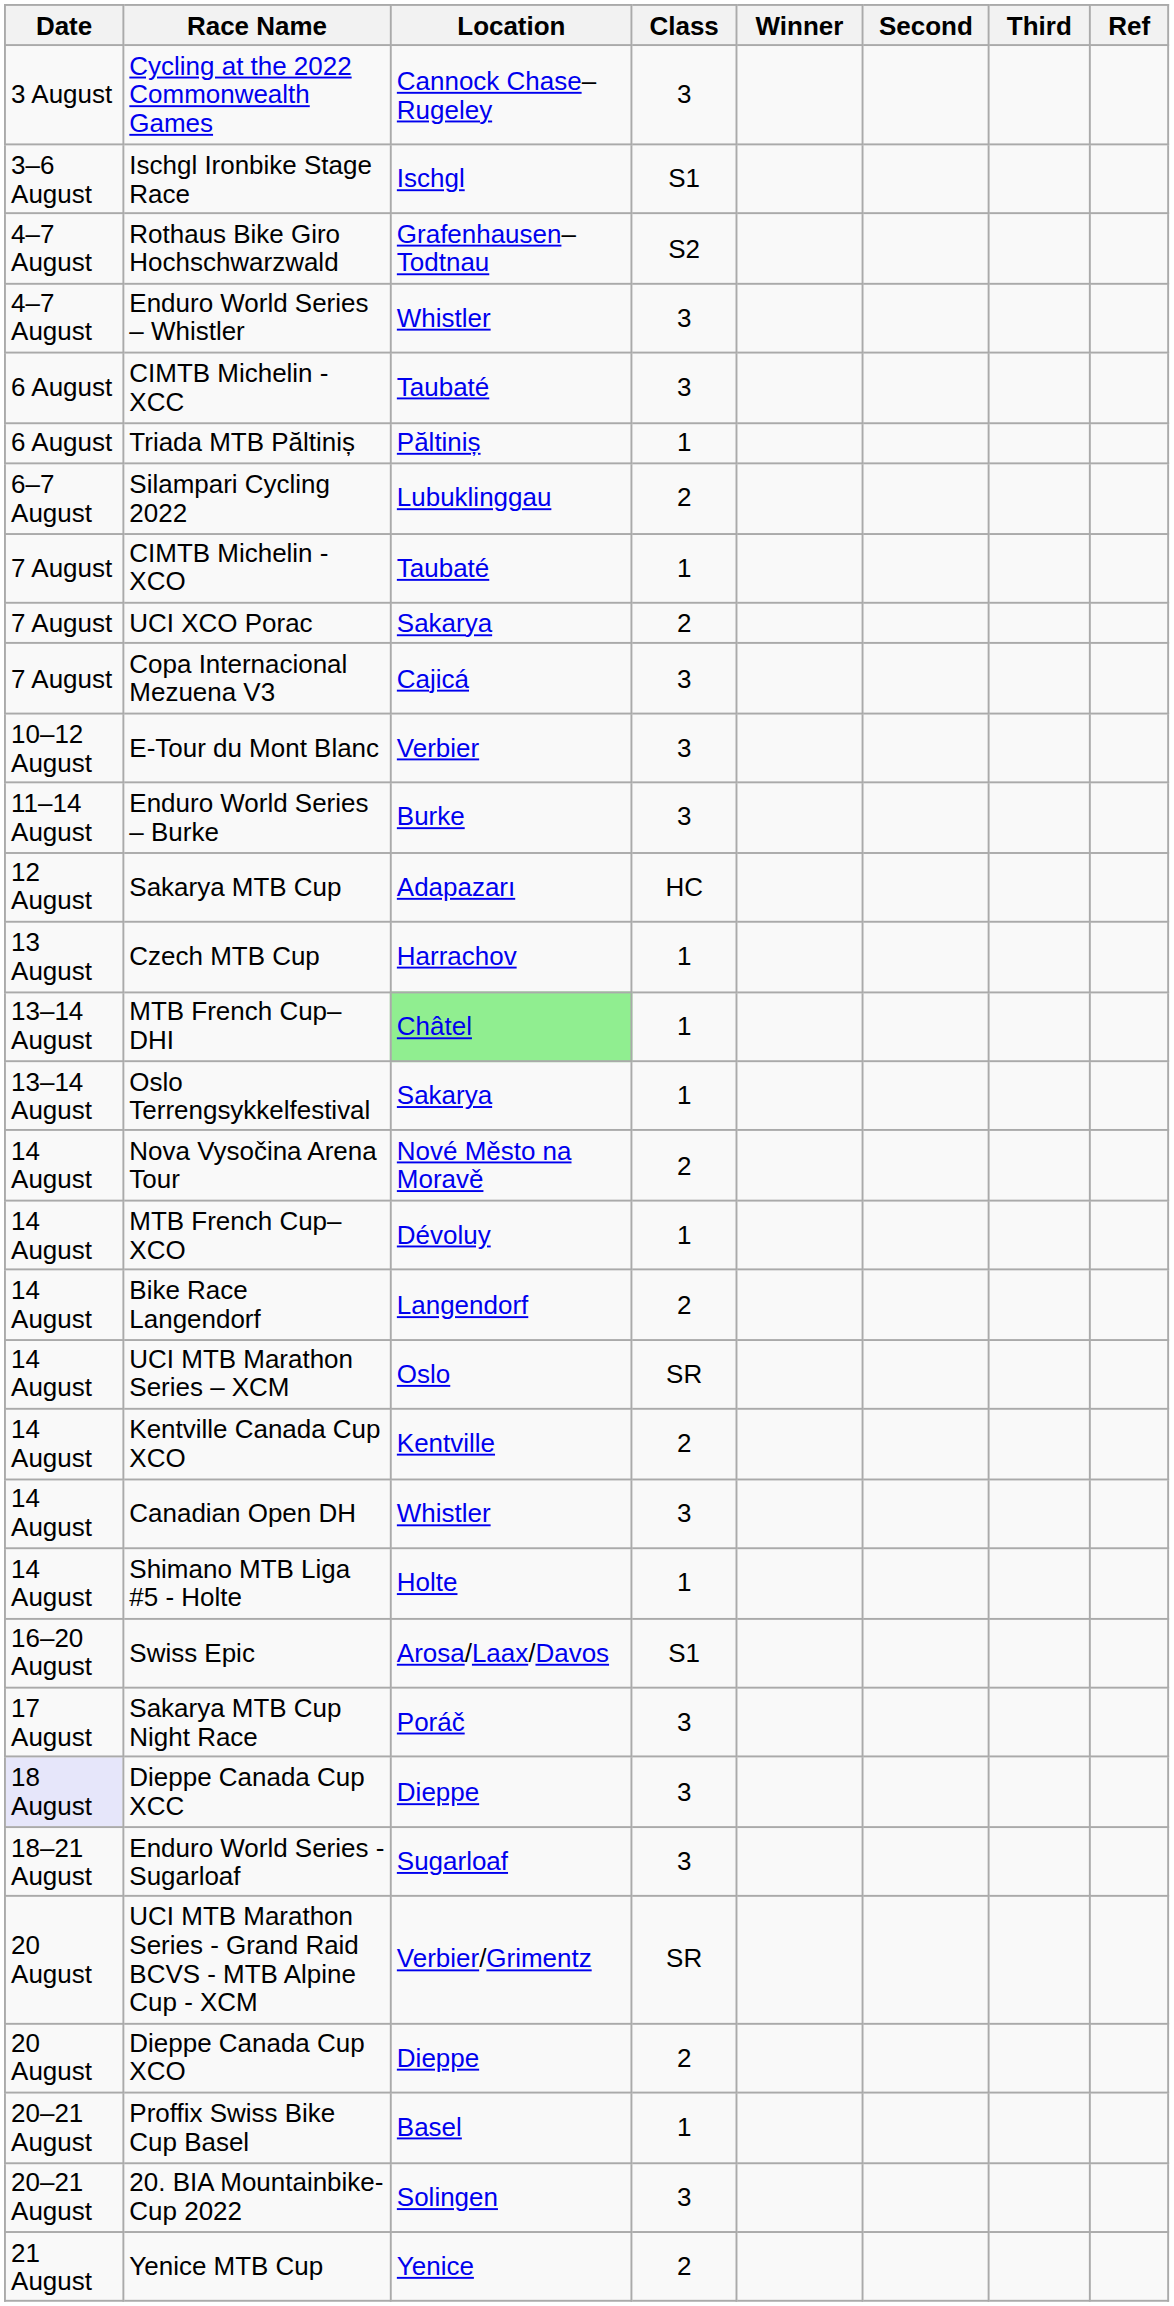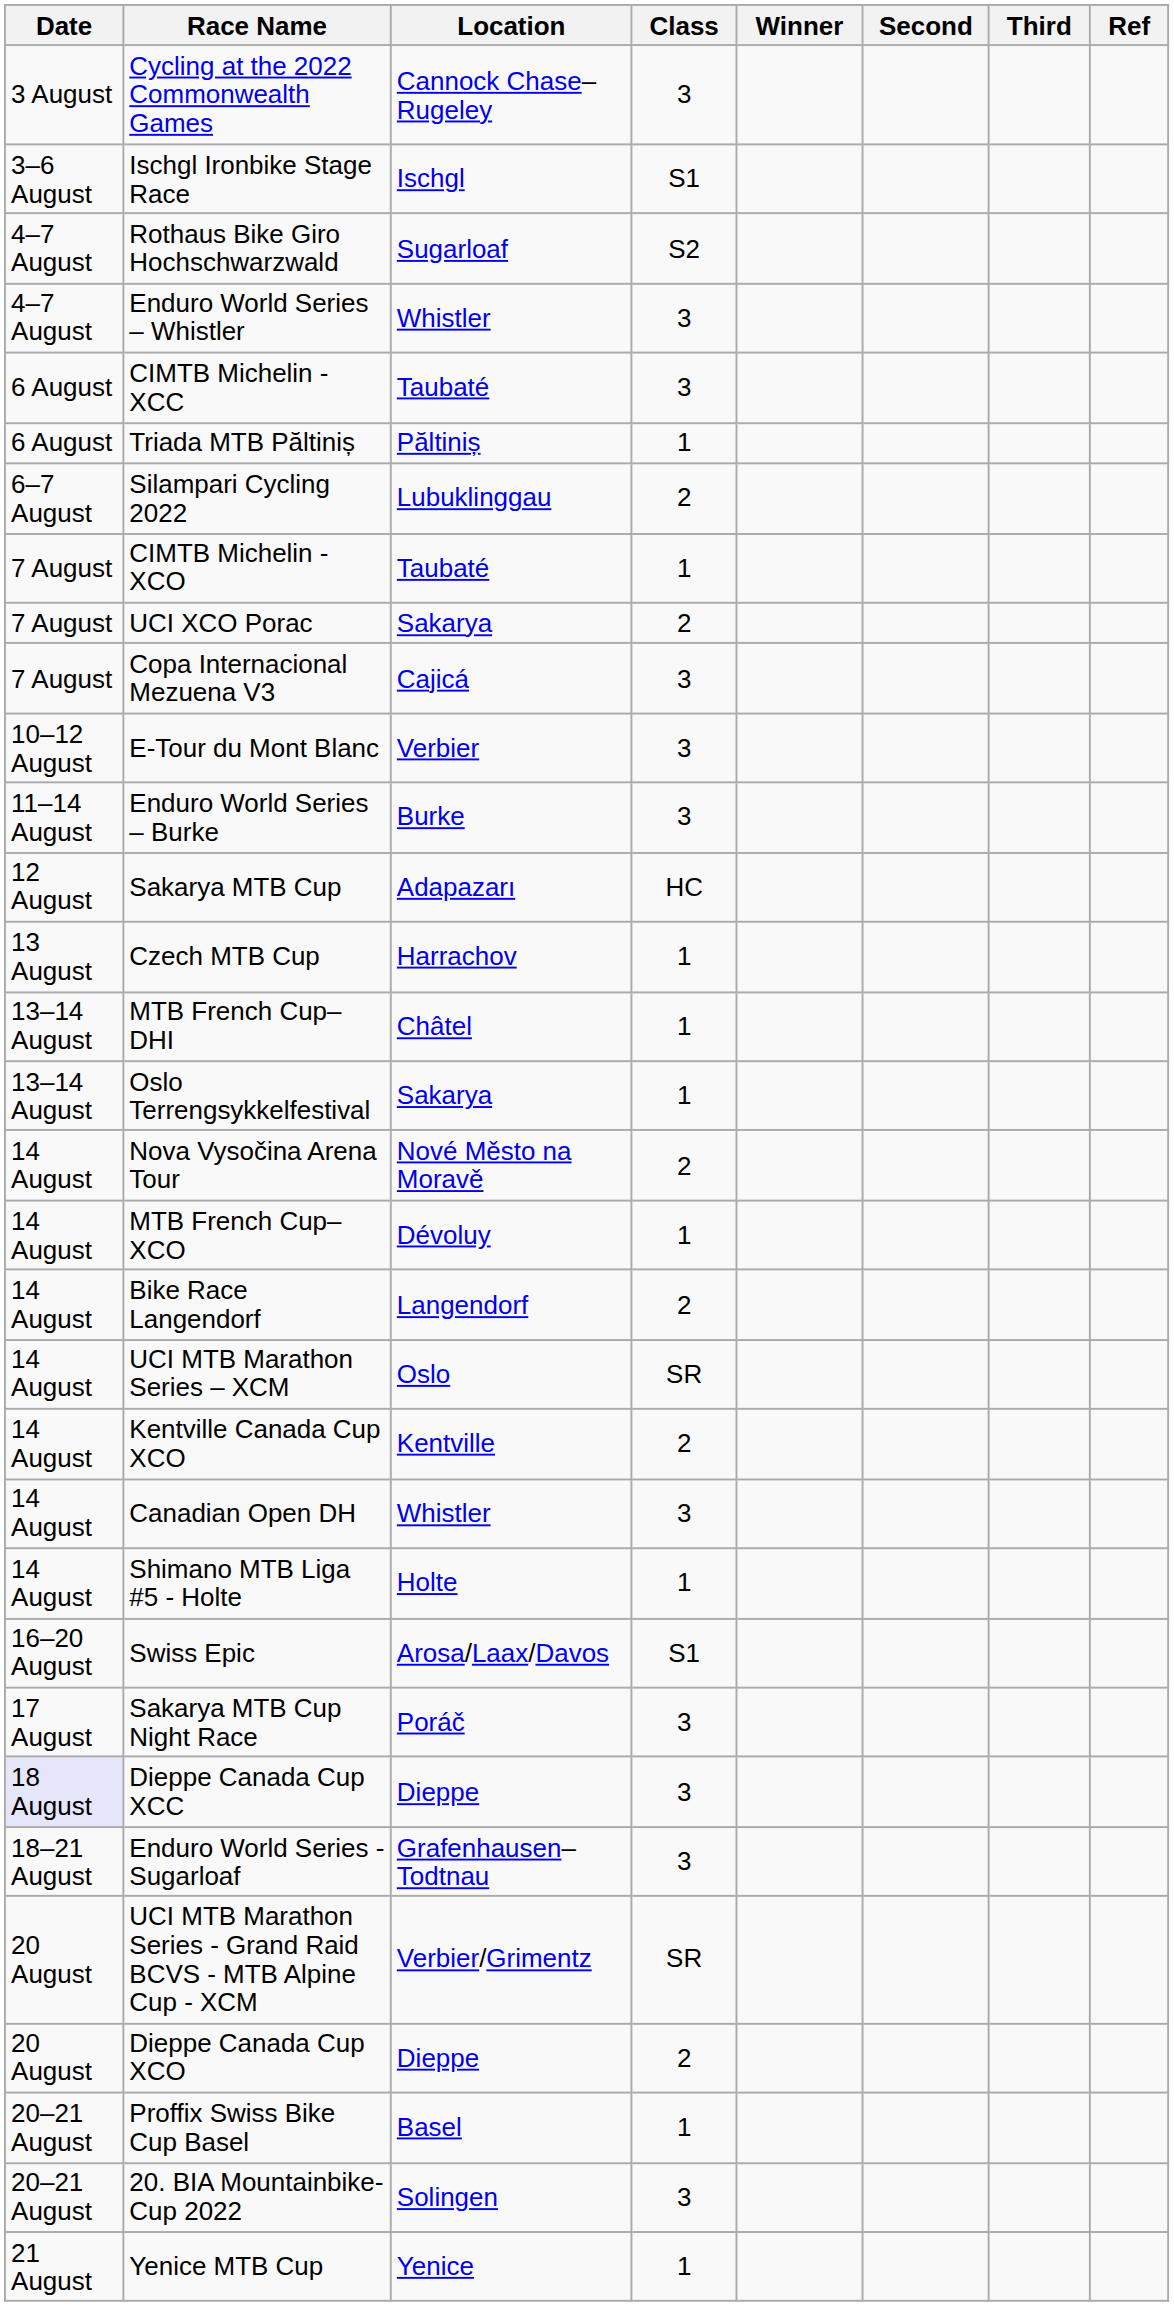Rothaus Bike Giro Hochschwarzwald | Location: Grafenhausen–Todtnau -> Sugarloaf
MTB French Cup–DHI | Location: lightgreen background -> no background
Enduro World Series - Sugarloaf | Location: Sugarloaf -> Grafenhausen–Todtnau
Yenice MTB Cup | Class: 2 -> 1
